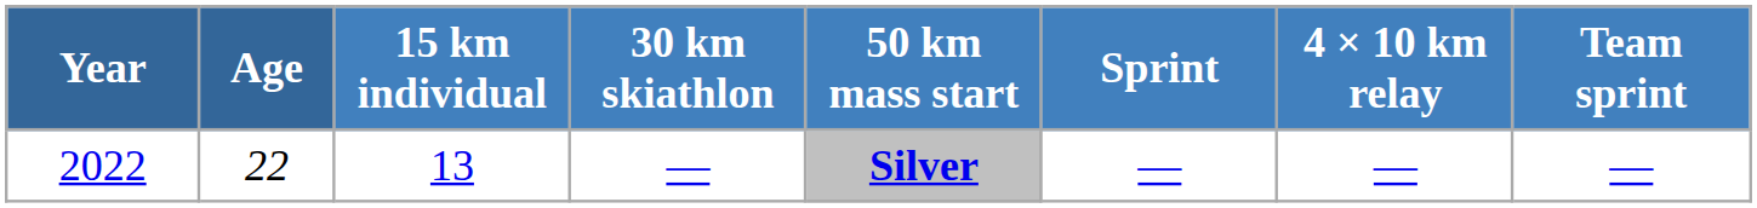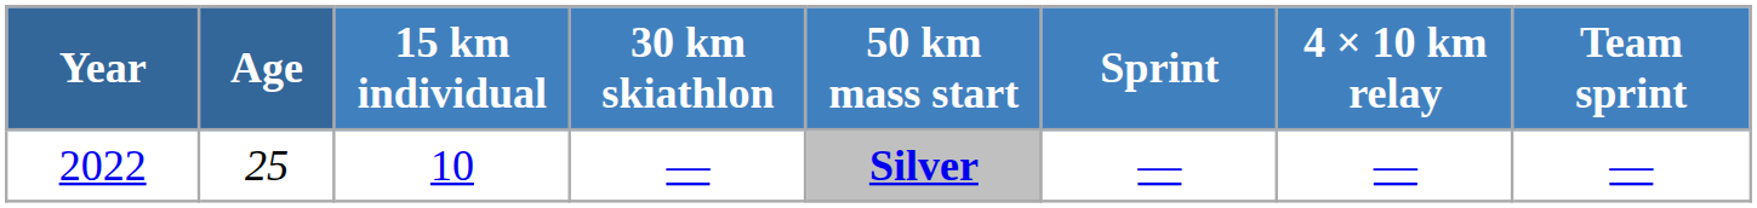2022 | Age: 22 -> 25
2022 | 15 km individual: 13 -> 10
